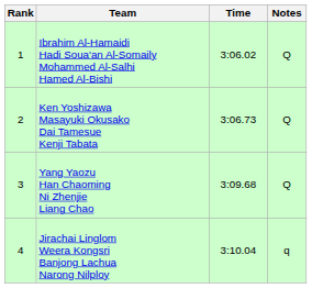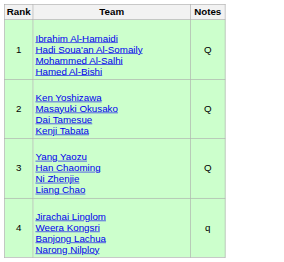- column: Time | 3:06.02 | 3:06.73 | 3:09.68 | 3:10.04
